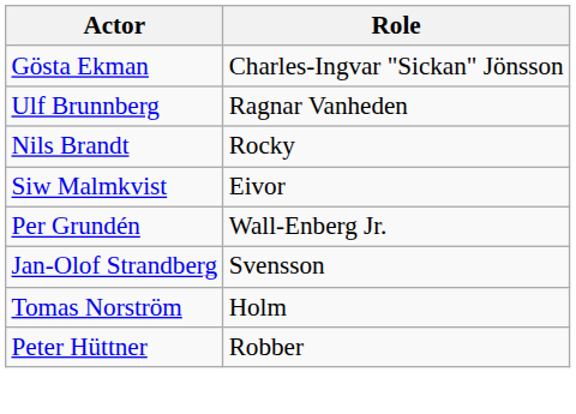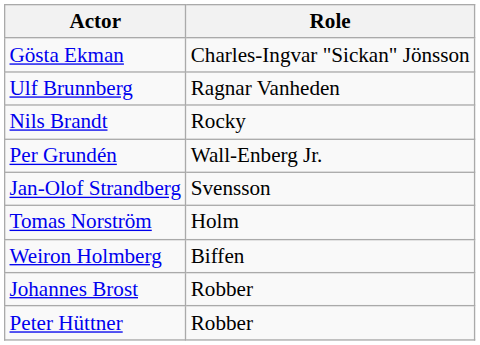- row: Siw Malmkvist | Eivor
+ row: Weiron Holmberg | Biffen
+ row: Johannes Brost | Robber
